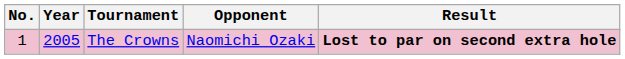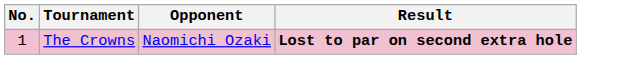- column: Year | 2005
